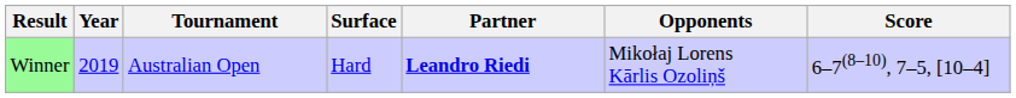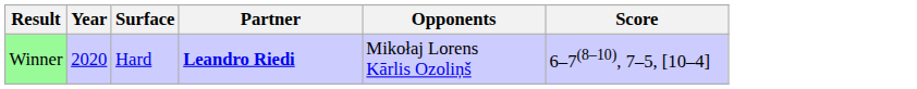- column: Tournament | Australian Open
Winner | Year: 2019 -> 2020
